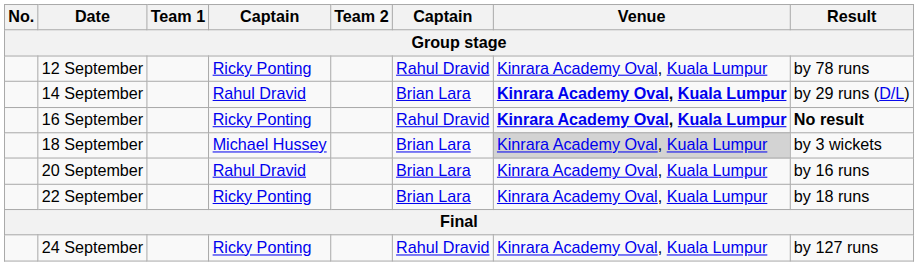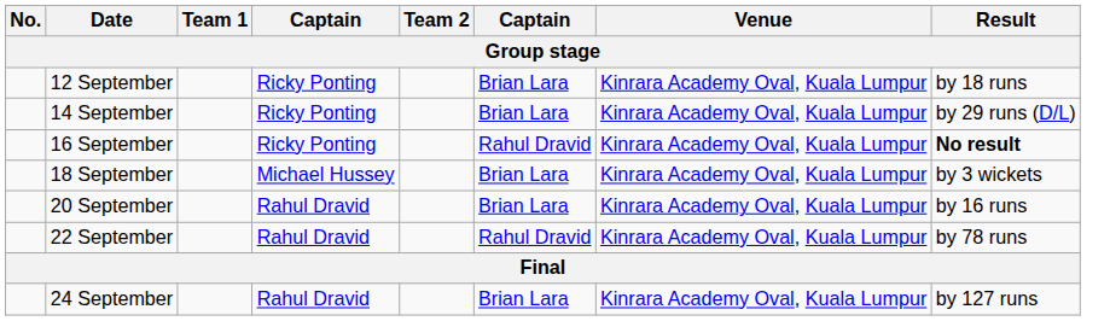12 September | column 6: Rahul Dravid -> Brian Lara
12 September | Result: by 78 runs -> by 18 runs
14 September | column 4: Rahul Dravid -> Ricky Ponting
14 September | Venue: bold -> normal
16 September | Venue: bold -> normal
18 September | Venue: lightgrey background -> no background
22 September | column 4: Ricky Ponting -> Rahul Dravid
22 September | column 6: Brian Lara -> Rahul Dravid
22 September | Result: by 18 runs -> by 78 runs
24 September | column 4: Ricky Ponting -> Rahul Dravid
24 September | column 6: Rahul Dravid -> Brian Lara
